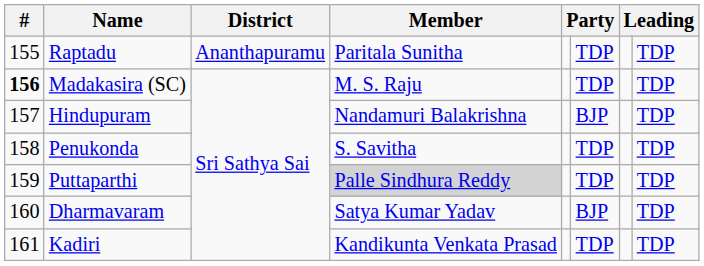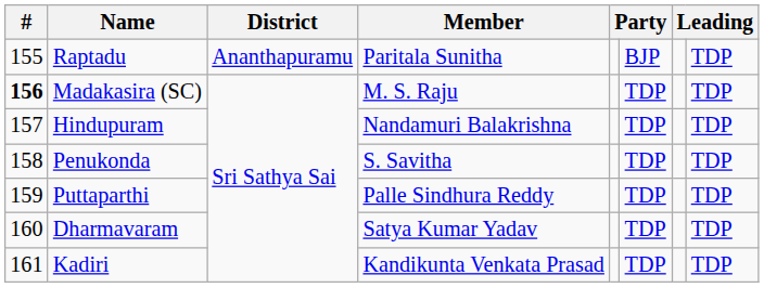Raptadu | column 6: TDP -> BJP
Hindupuram | column 6: BJP -> TDP
Puttaparthi | Member: lightgrey background -> no background
Dharmavaram | column 6: BJP -> TDP
